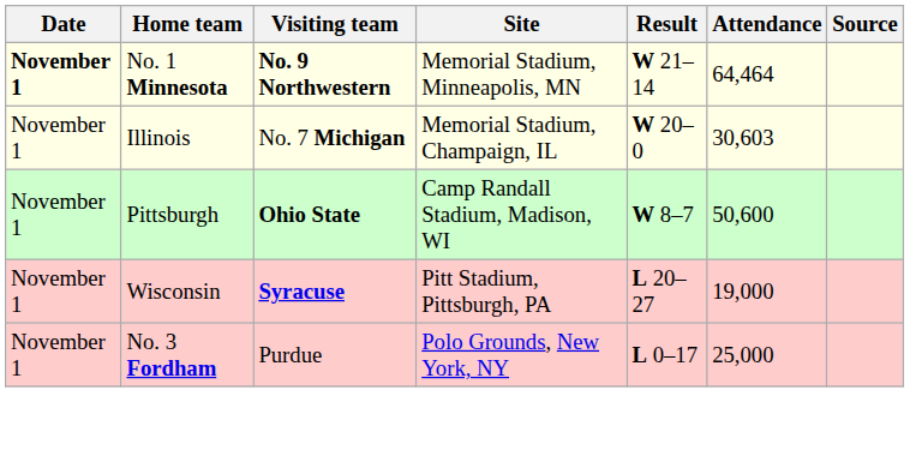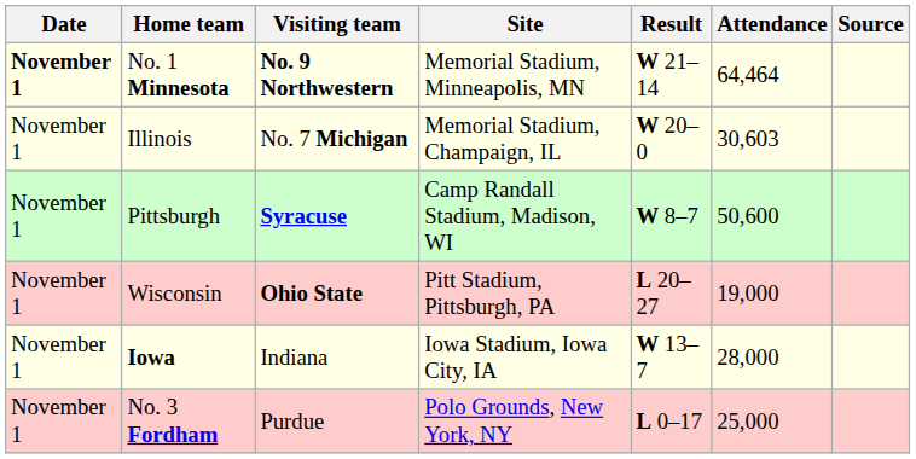Pittsburgh | Visiting team: Ohio State -> Syracuse
Wisconsin | Visiting team: Syracuse -> Ohio State
+ row: November 1 | Iowa | Indiana | Iowa Stadium, Iowa City, IA | W 13–7 | 28,000
